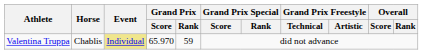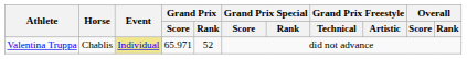Valentina Truppa | Grand Prix / Score: 65.970 -> 65.971
Valentina Truppa | Grand Prix / Rank: 59 -> 52
